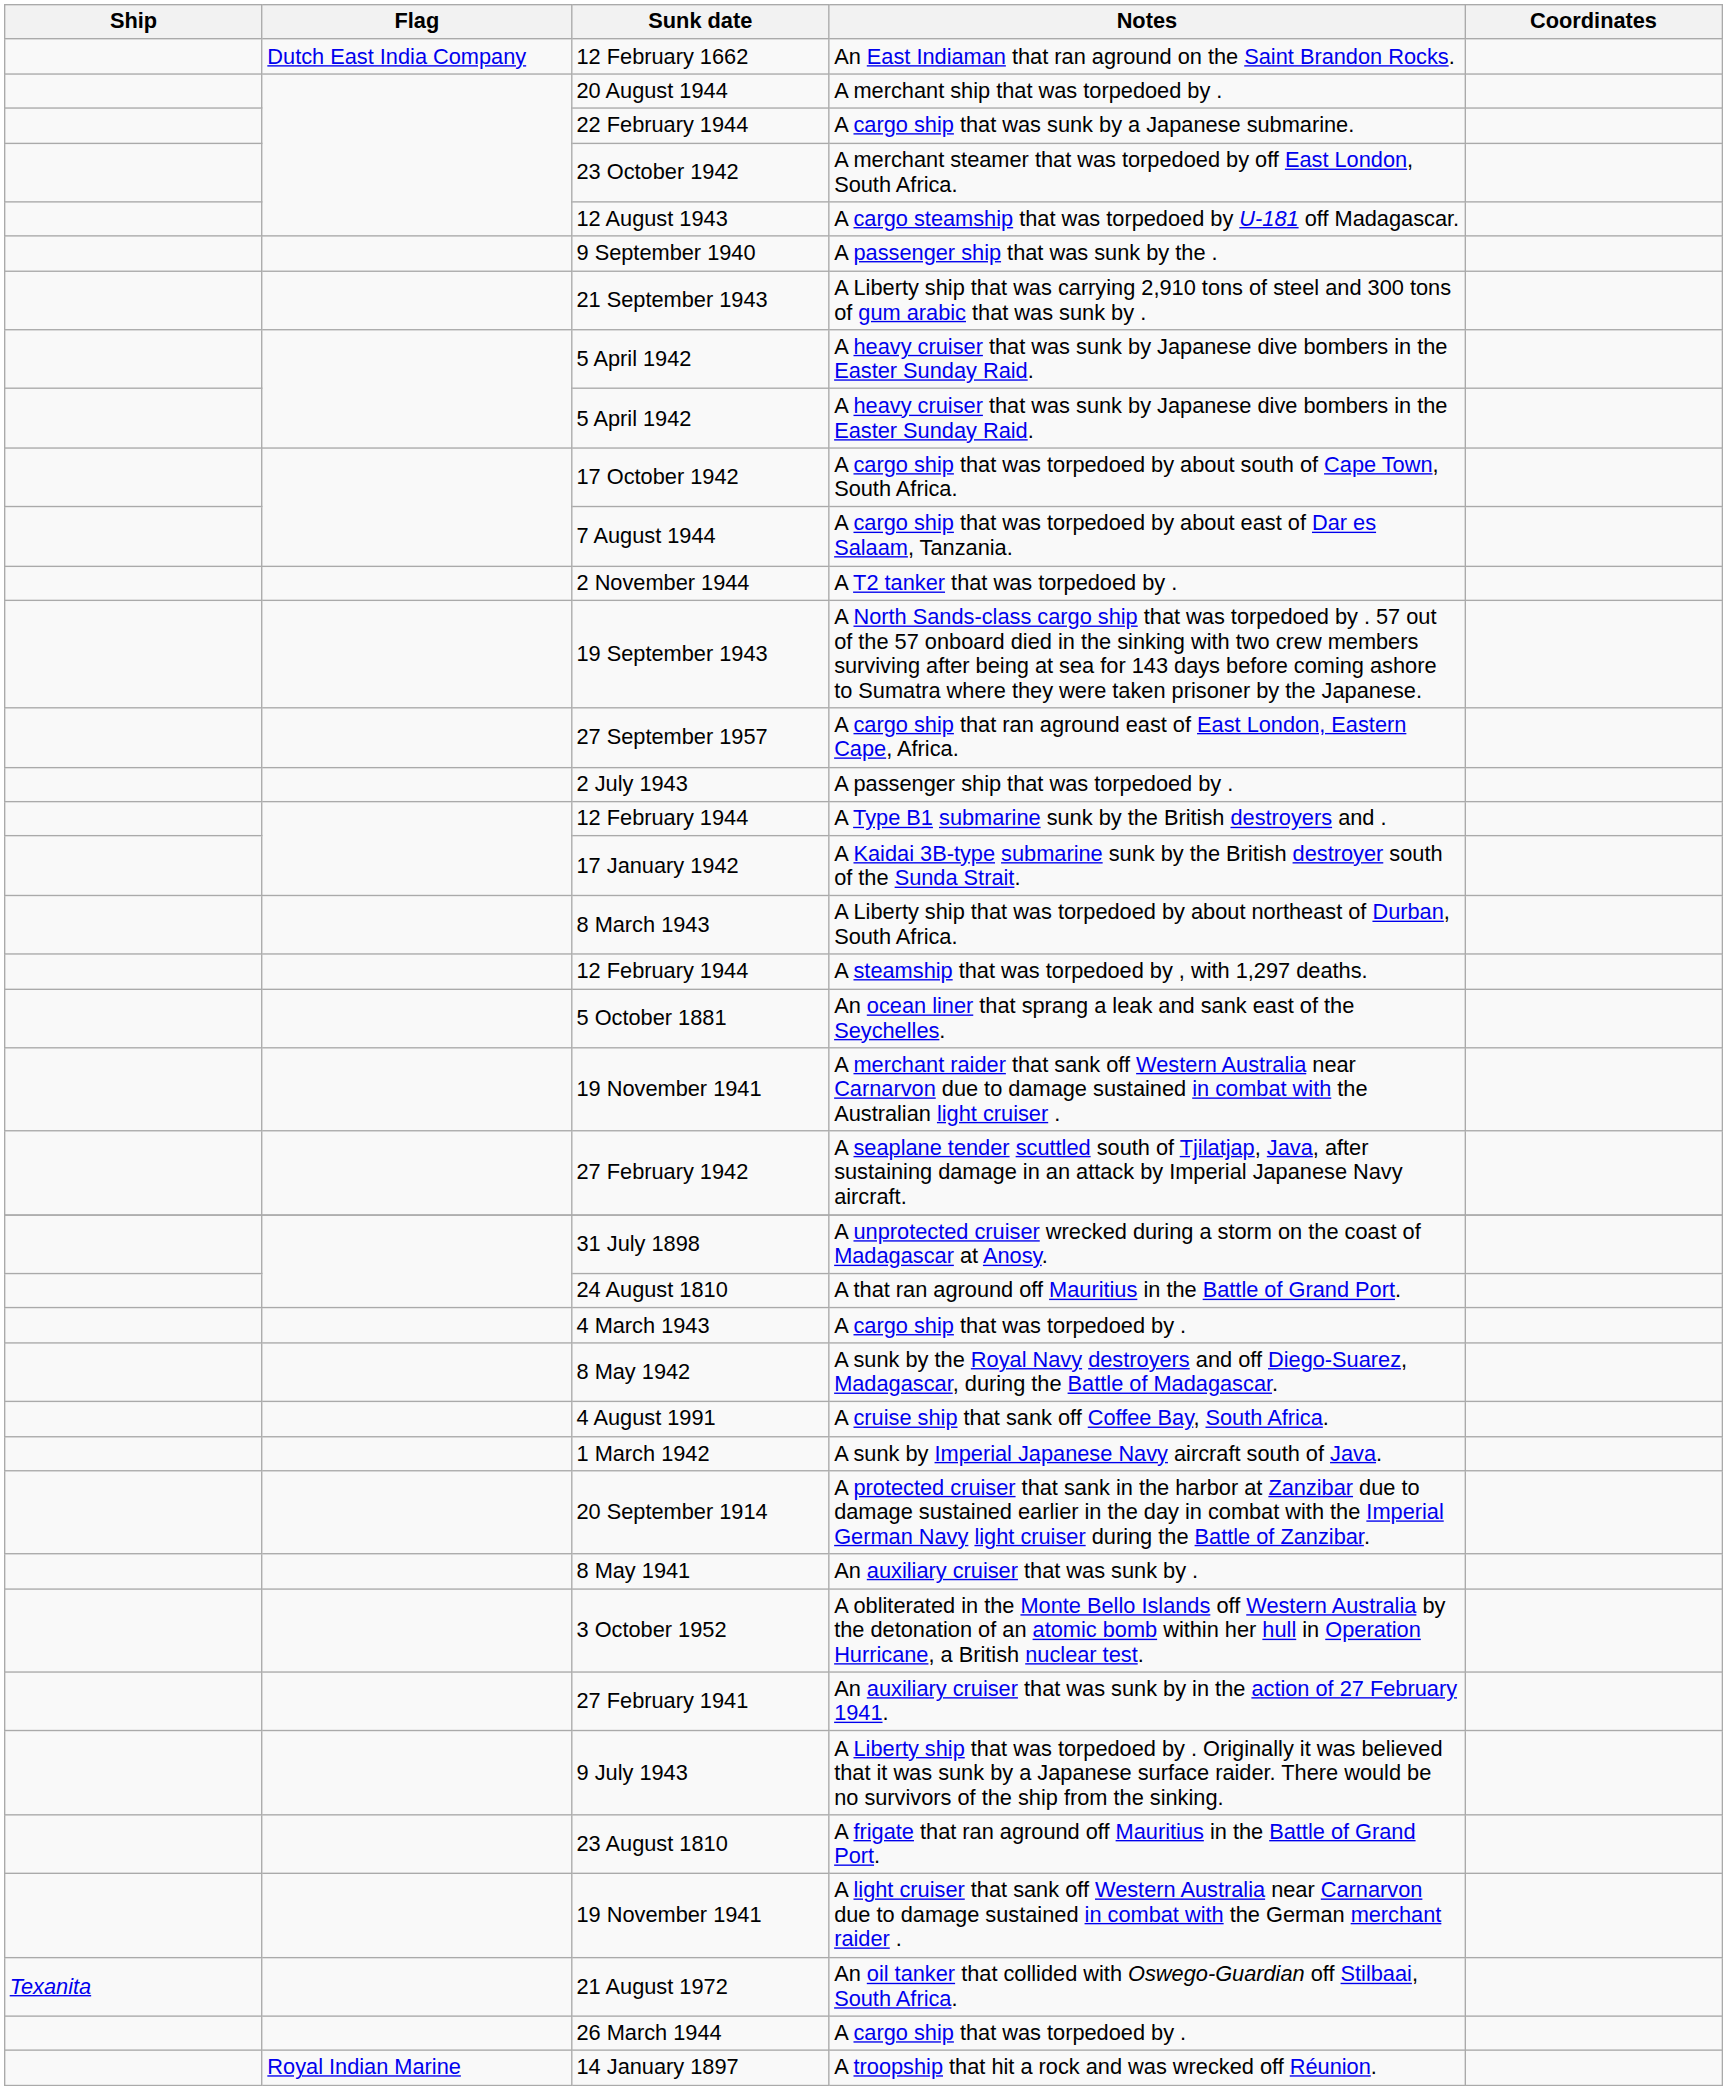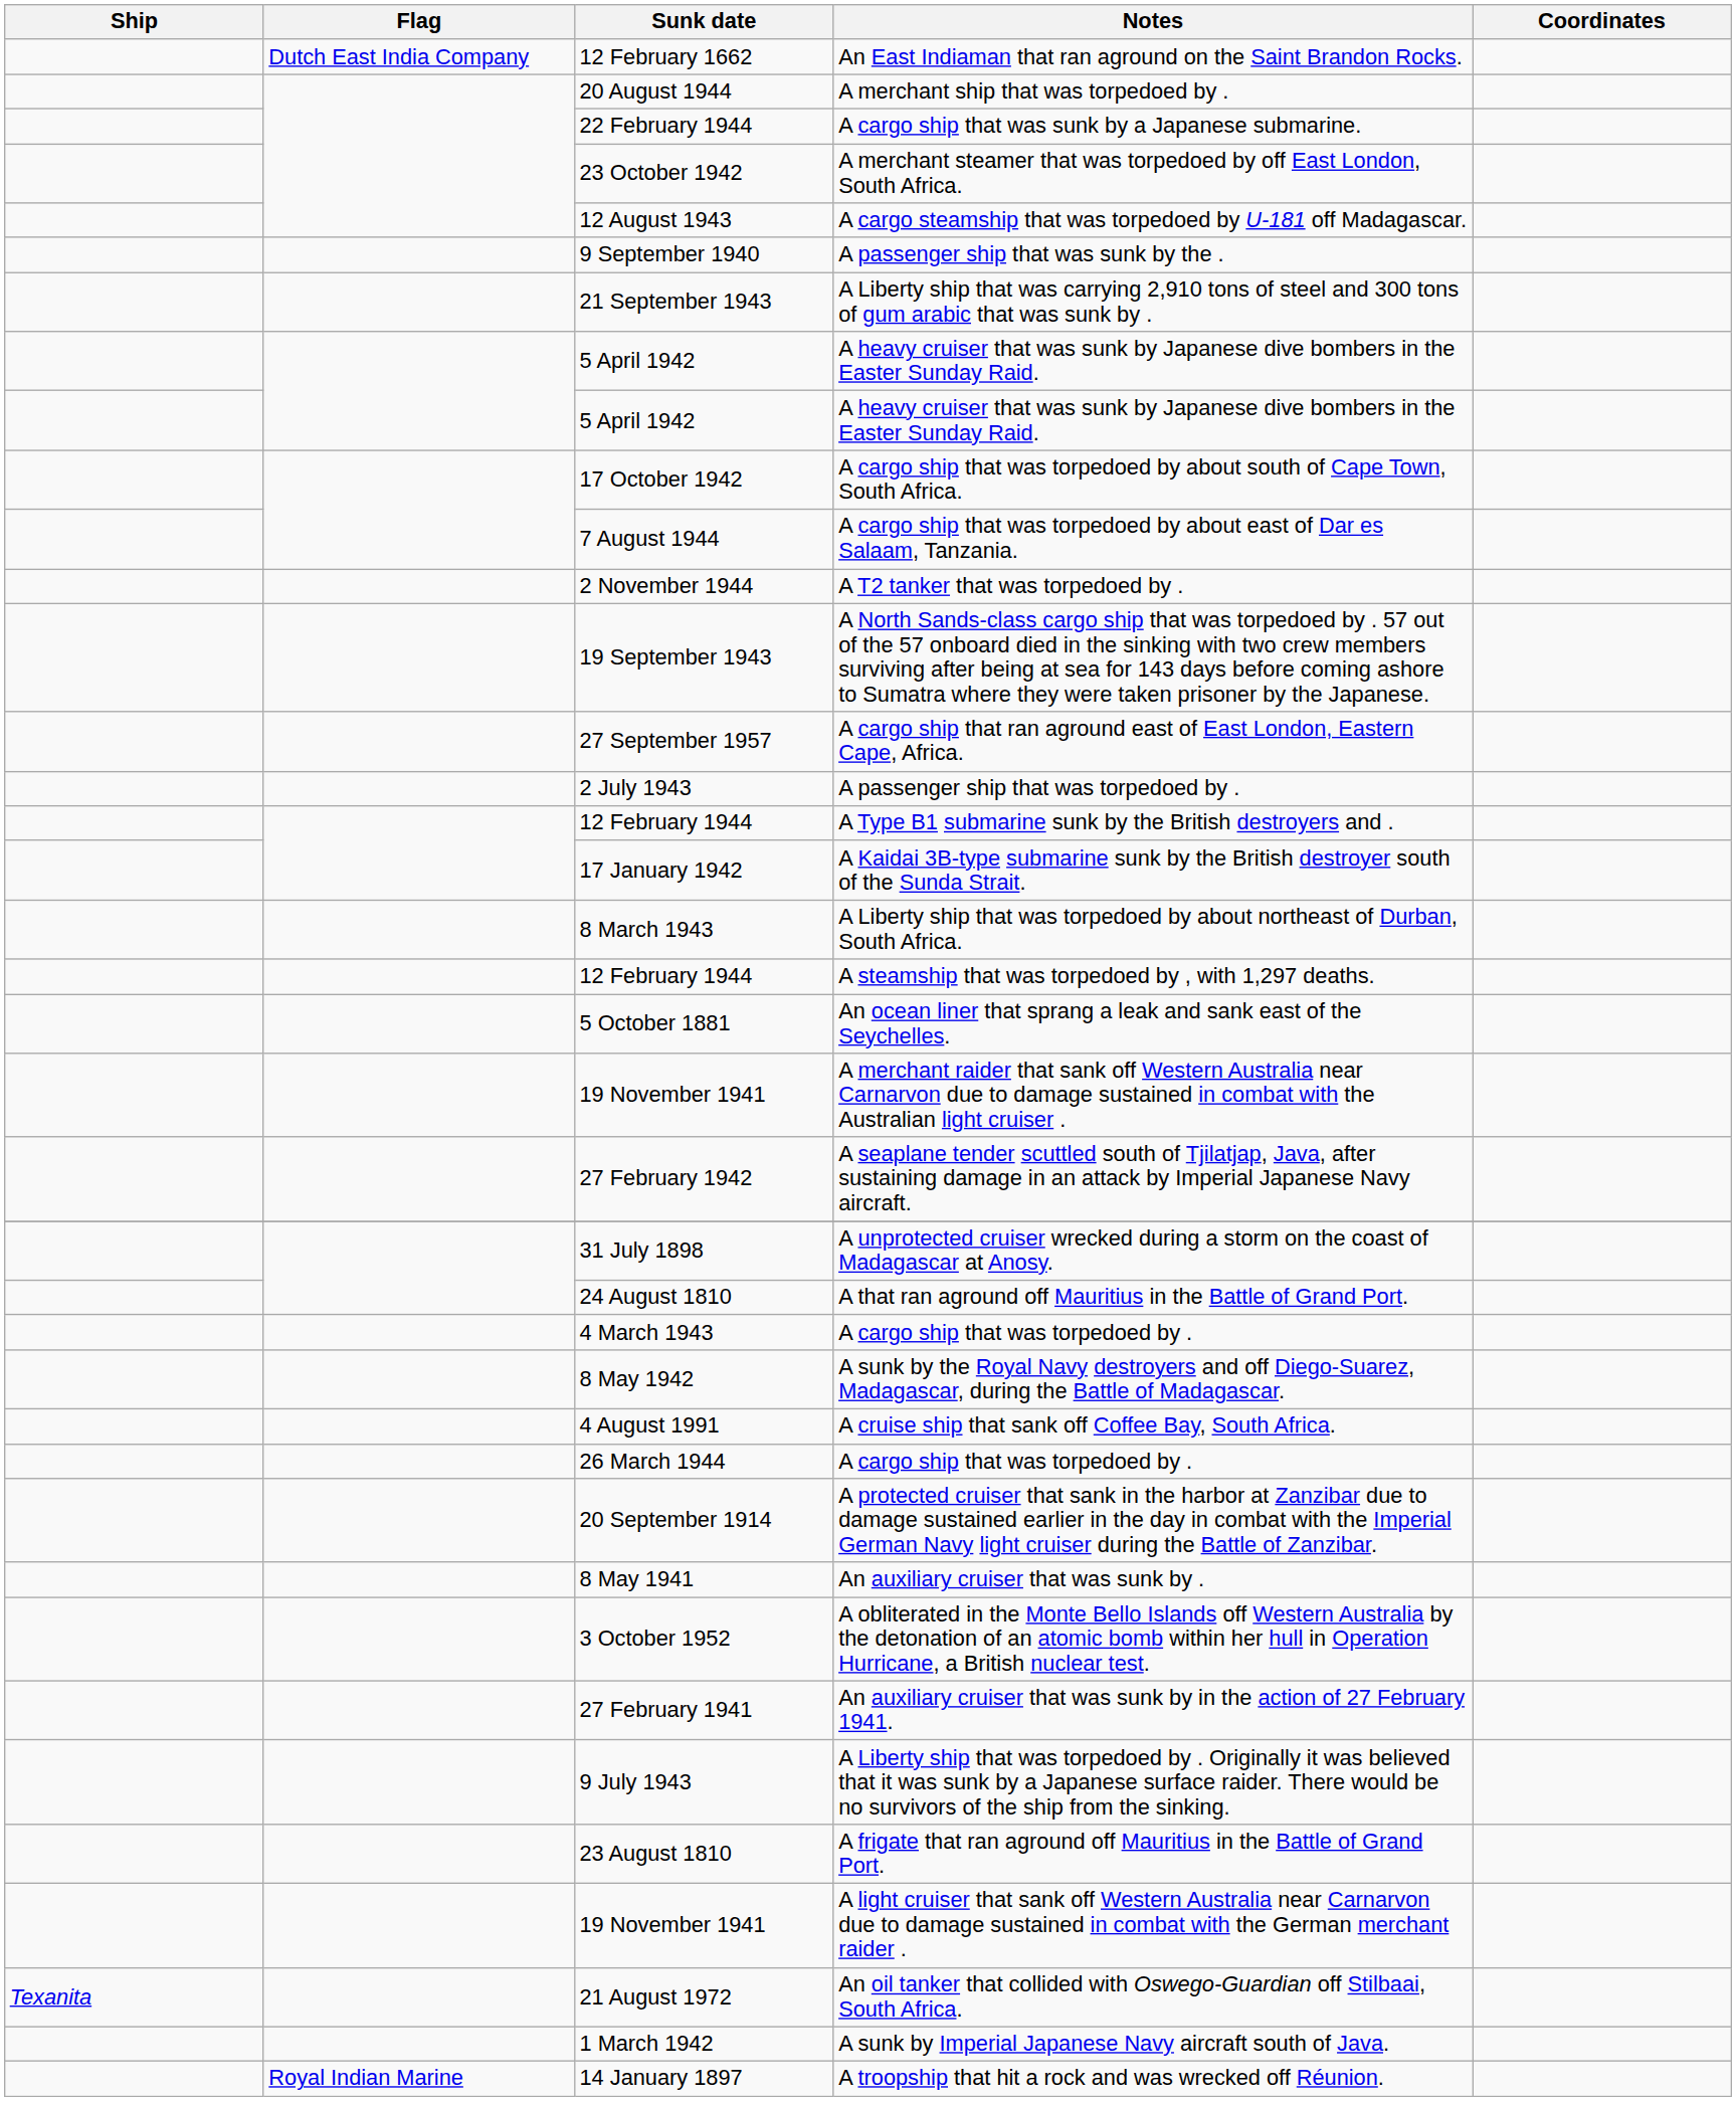rows swapped: A sunk by Imperial Japanese Navy aircraft south of Java. <-> 26 March 1944 / A cargo ship that was torpedoed by .
